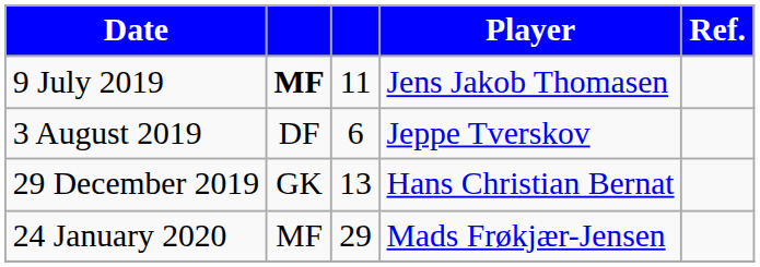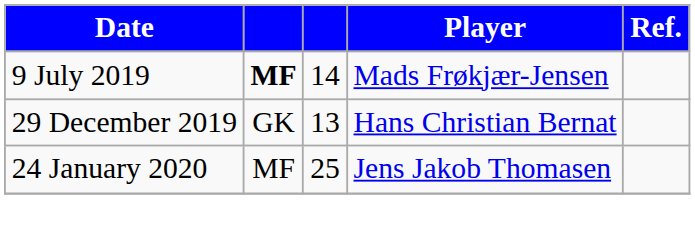9 July 2019 | column 3: 11 -> 14
9 July 2019 | Player: Jens Jakob Thomasen -> Mads Frøkjær-Jensen
- row: 3 August 2019 | DF | 6 | Jeppe Tverskov
24 January 2020 | column 3: 29 -> 25
24 January 2020 | Player: Mads Frøkjær-Jensen -> Jens Jakob Thomasen
